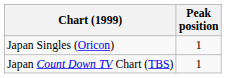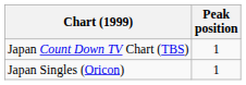rows swapped: Japan Singles (Oricon) <-> Japan Count Down TV Chart (TBS)
